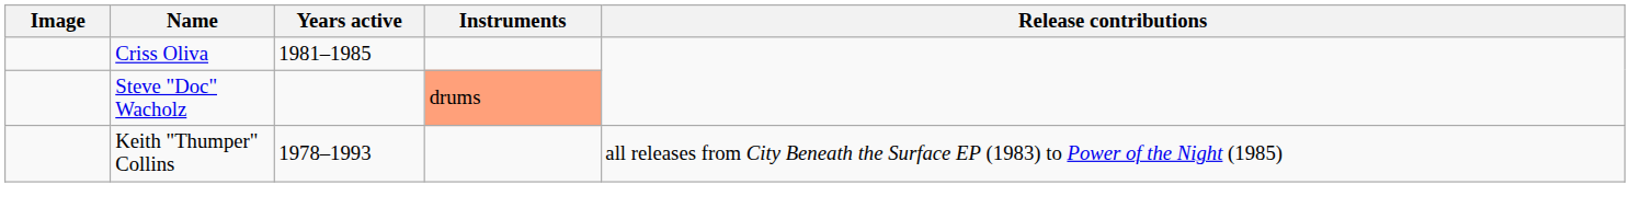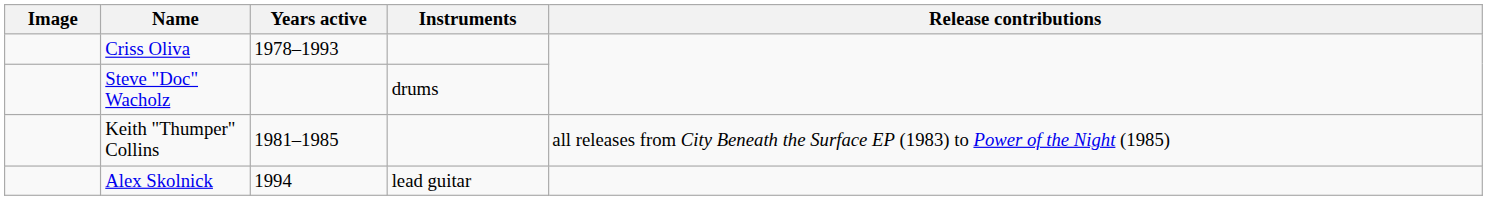Criss Oliva | Years active: 1981–1985 -> 1978–1993
Steve "Doc" Wacholz | Instruments: lightsalmon background -> no background
Keith "Thumper" Collins | Years active: 1978–1993 -> 1981–1985
+ row: Alex Skolnick | 1994 | lead guitar
